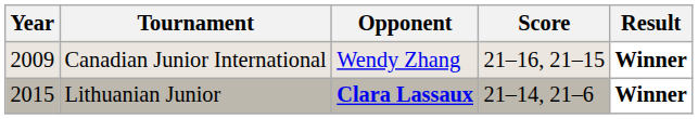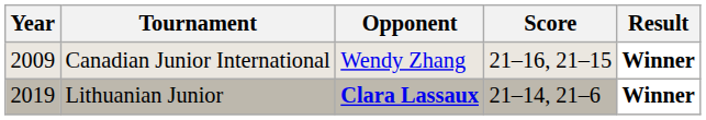Lithuanian Junior | Year: 2015 -> 2019
